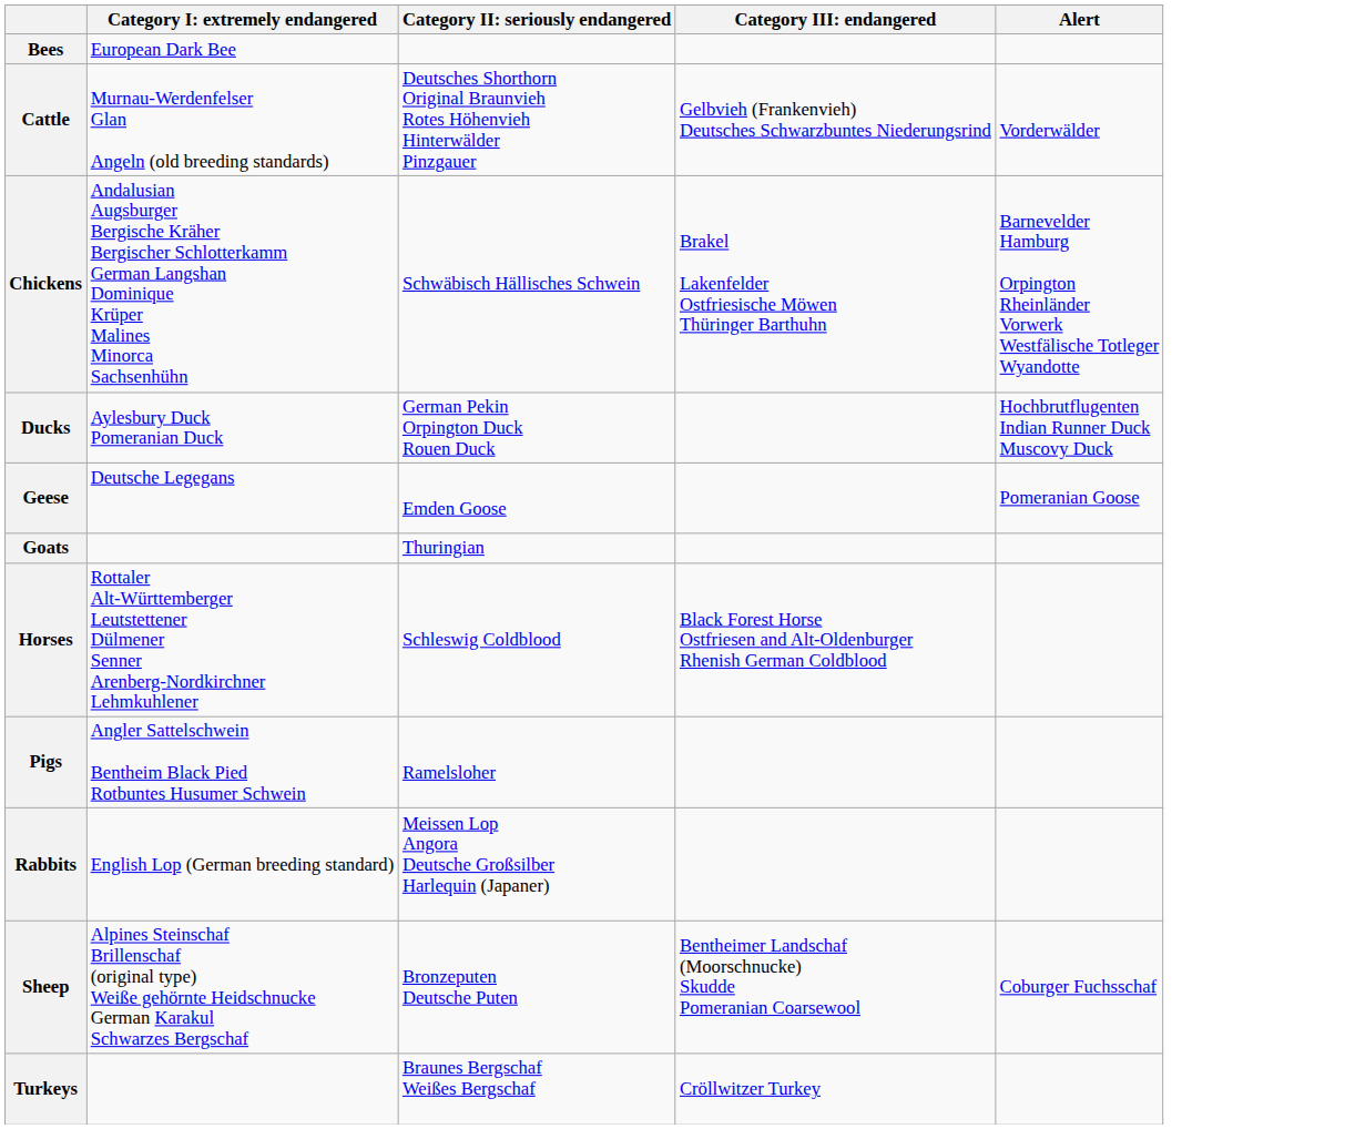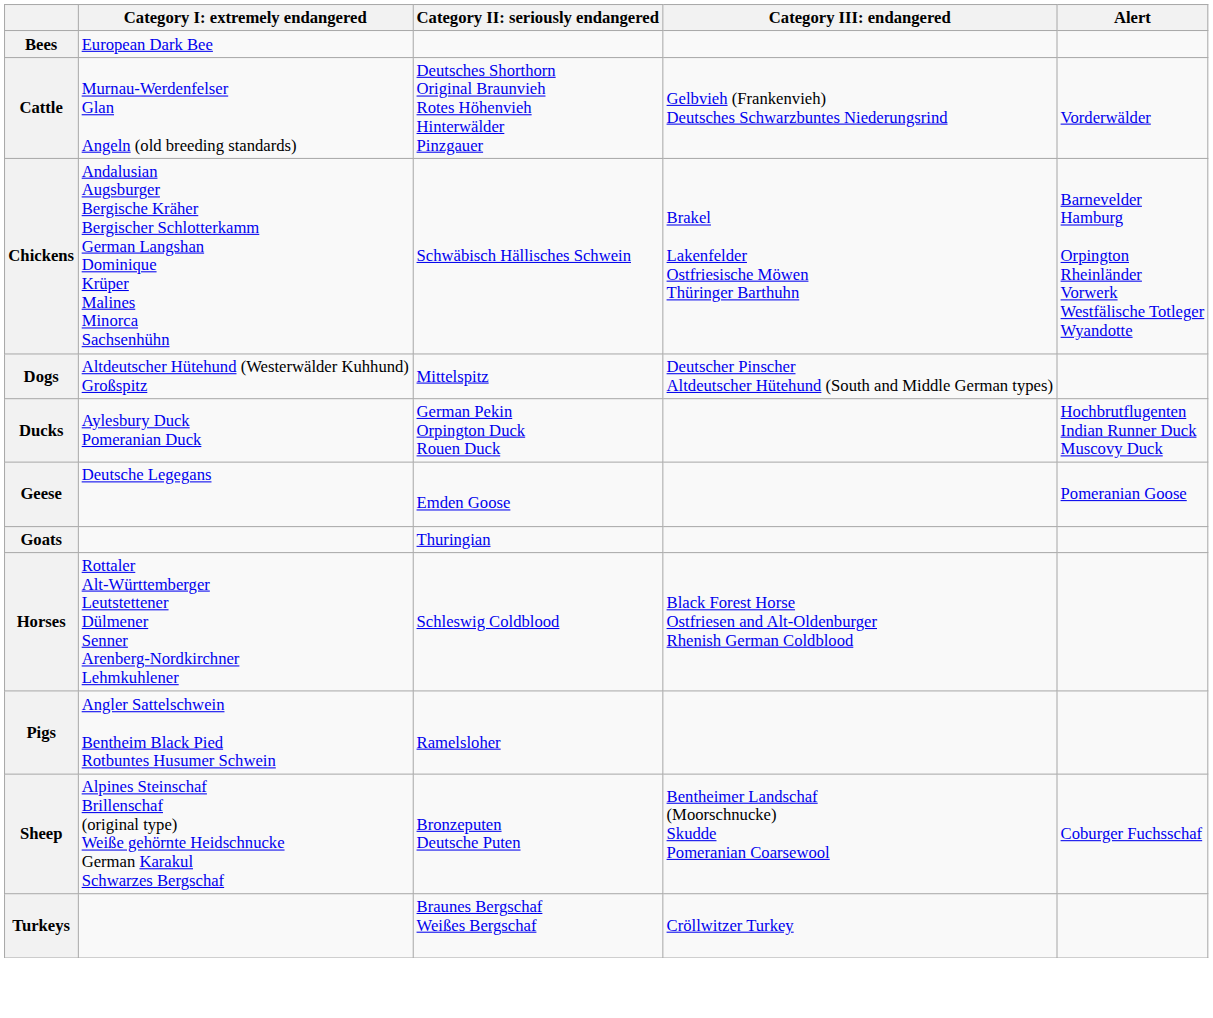+ row: Dogs | Altdeutscher Hütehund (Westerwälder Kuhhund) Großspitz | Mittelspitz | Deutscher Pinscher Altdeutscher Hütehund (South and Middle German types)
- row: Rabbits | English Lop (German breeding standard) | Meissen Lop Angora Deutsche Großsilber Harlequin (Japaner)
